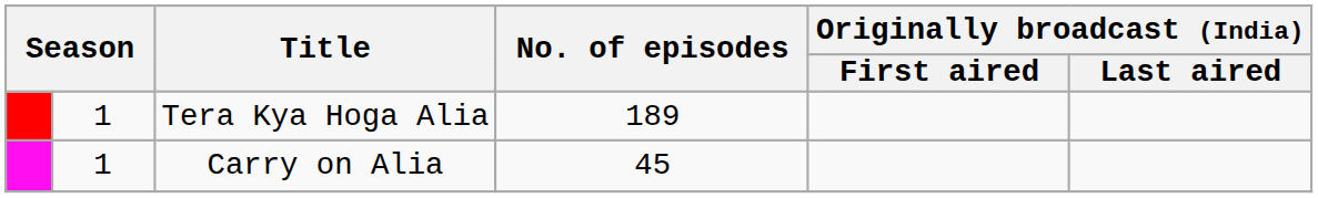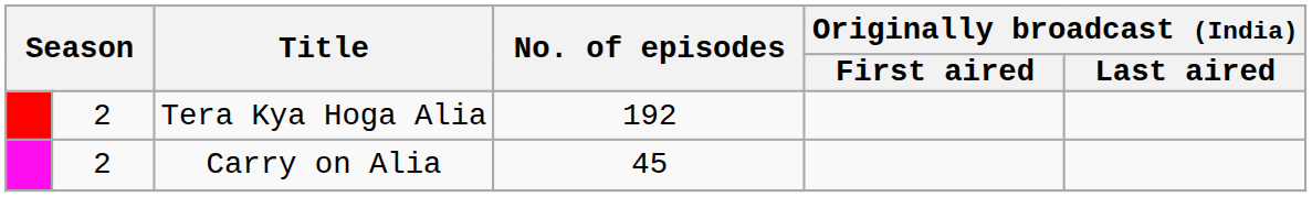Tera Kya Hoga Alia | column 2: 1 -> 2
Tera Kya Hoga Alia | No. of episodes: 189 -> 192
Carry on Alia | column 2: 1 -> 2
